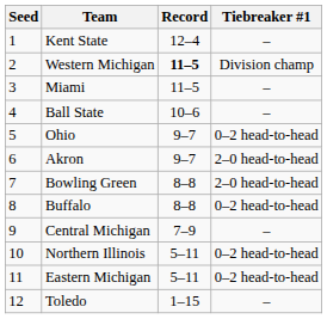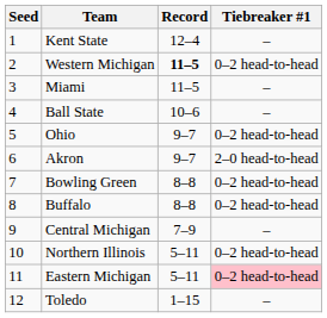Western Michigan | Tiebreaker #1: Division champ -> 0–2 head-to-head
Bowling Green | Tiebreaker #1: 2–0 head-to-head -> 0–2 head-to-head
Eastern Michigan | Tiebreaker #1: no background -> pink background
